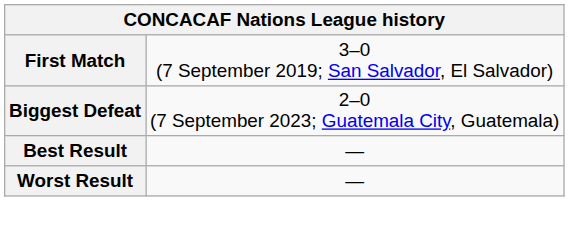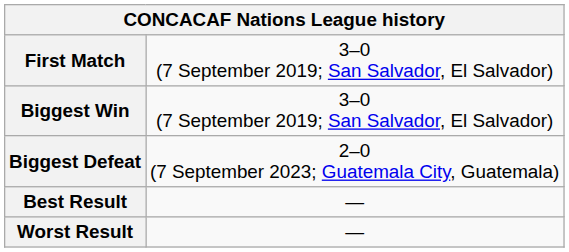+ row: Biggest Win | 3–0 (7 September 2019; San Salvador, El Salvador)
